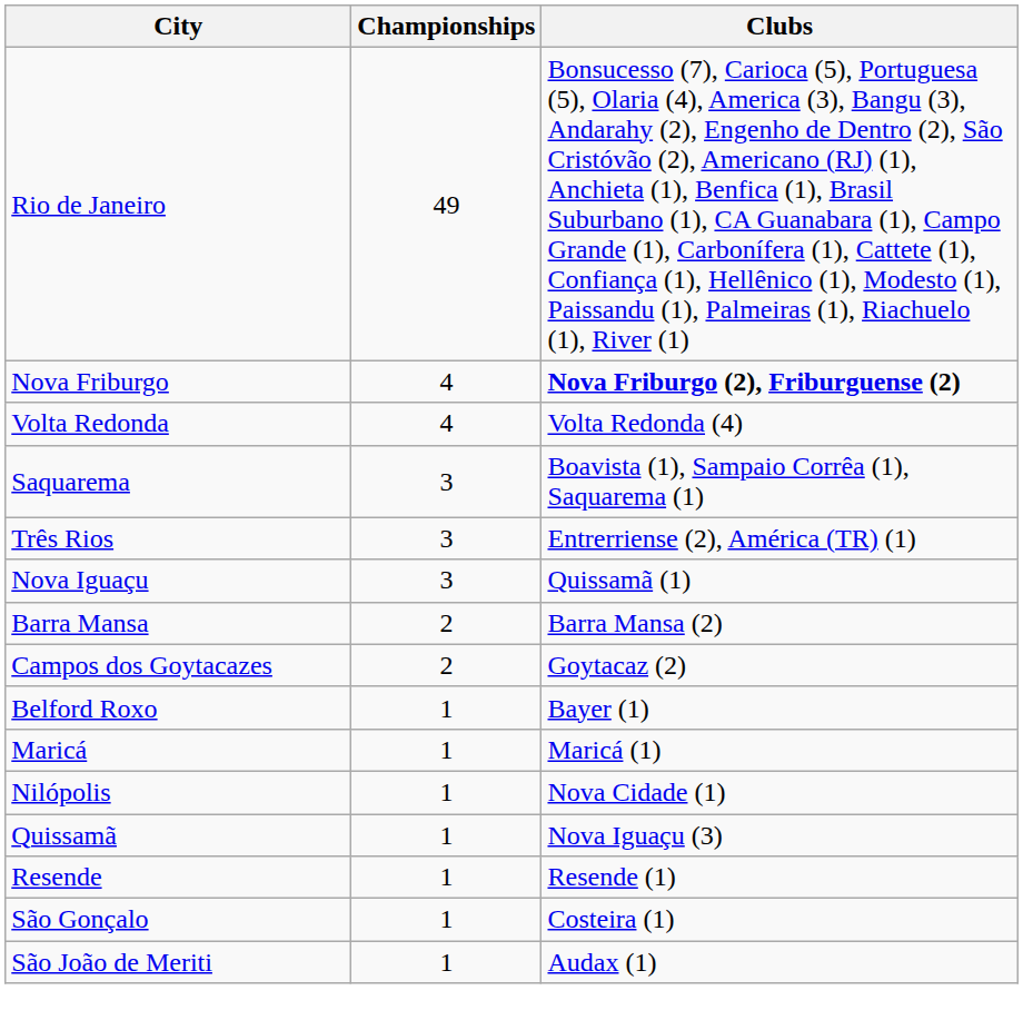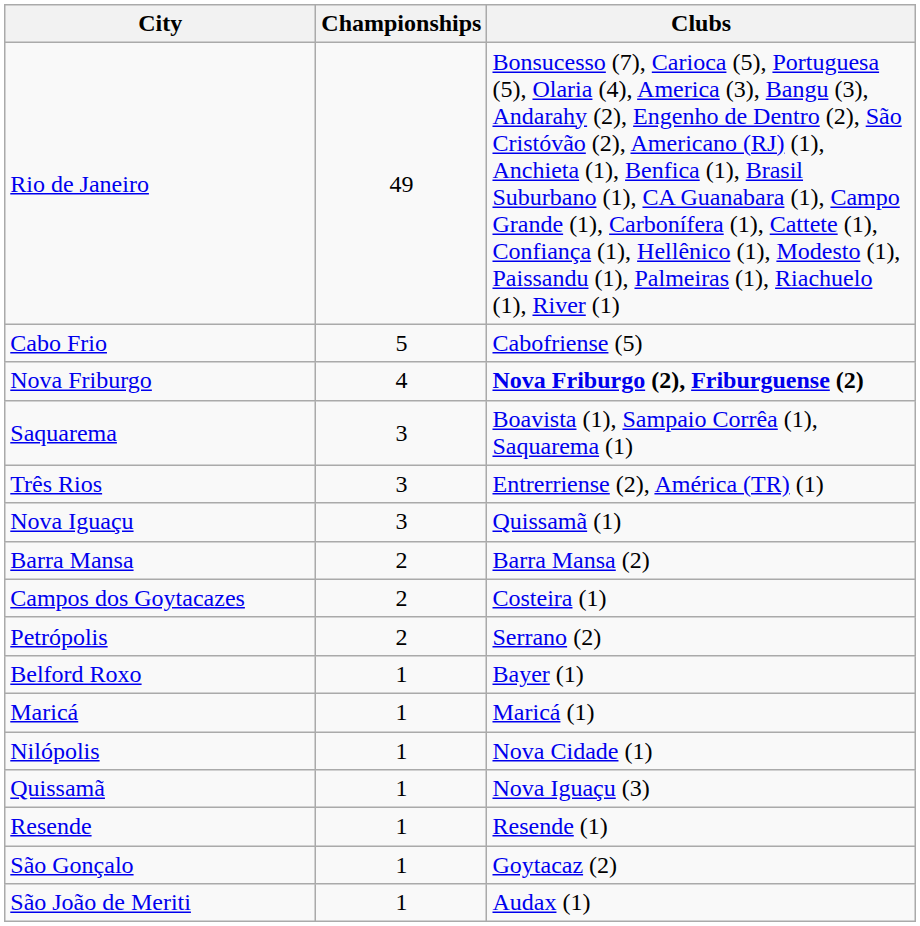+ row: Cabo Frio | 5 | Cabofriense (5)
- row: Volta Redonda | 4 | Volta Redonda (4)
Campos dos Goytacazes | Clubs: Goytacaz (2) -> Costeira (1)
+ row: Petrópolis | 2 | Serrano (2)
São Gonçalo | Clubs: Costeira (1) -> Goytacaz (2)
